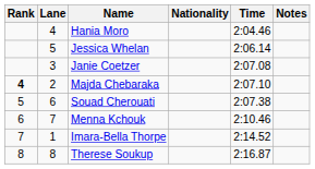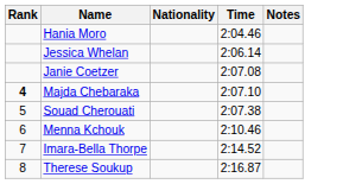- column: Lane | 4 | 5 | 3 | 2 | 6 | 7 | 1 | 8
